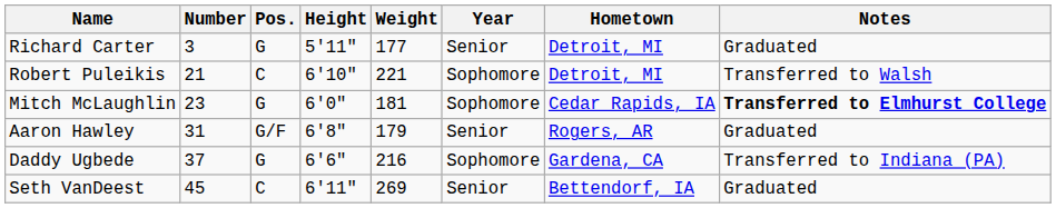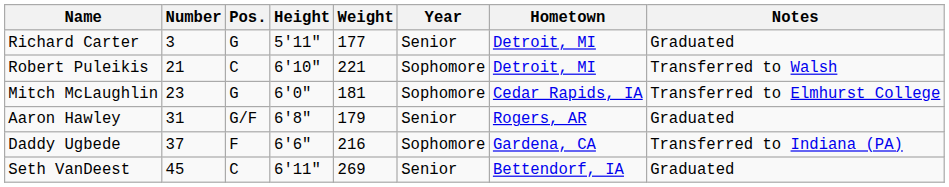Mitch McLaughlin | Notes: bold -> normal
Daddy Ugbede | Pos.: G -> F
